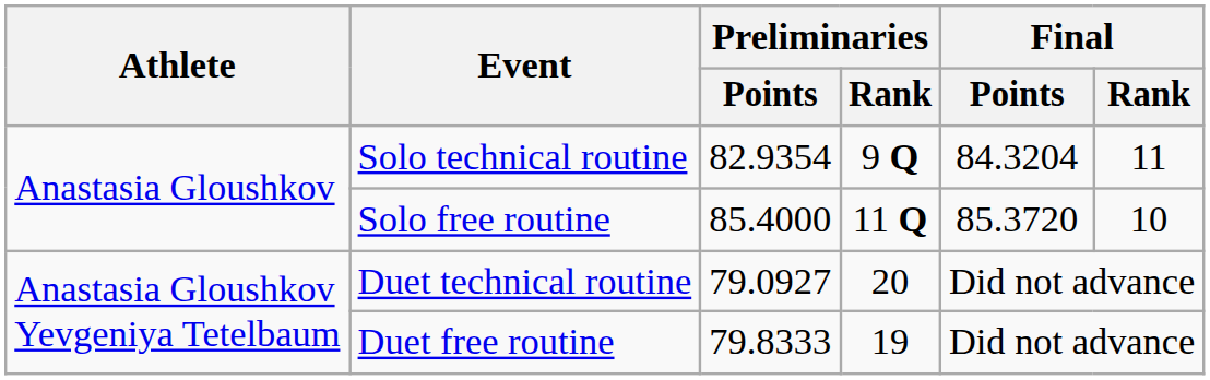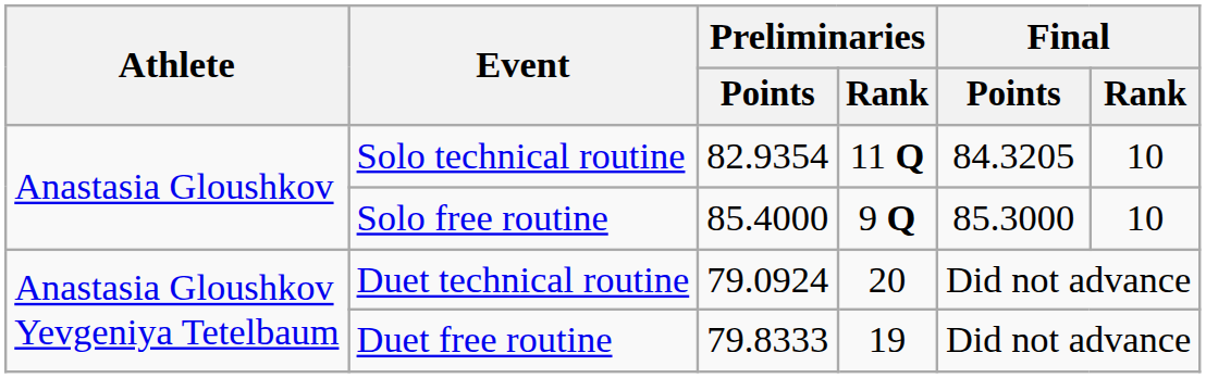Solo technical routine | Preliminaries / Rank: 9 Q -> 11 Q
Solo technical routine | Final / Points: 84.3204 -> 84.3205
Solo technical routine | Final / Rank: 11 -> 10
Solo free routine | Preliminaries / Rank: 11 Q -> 9 Q
Solo free routine | Final / Points: 85.3720 -> 85.3000
Duet technical routine | Preliminaries / Points: 79.0927 -> 79.0924
